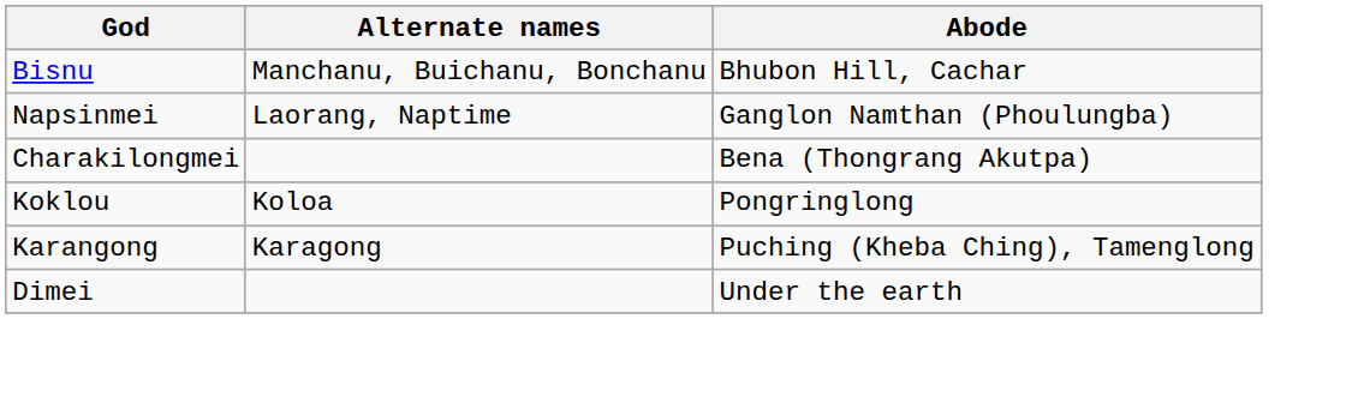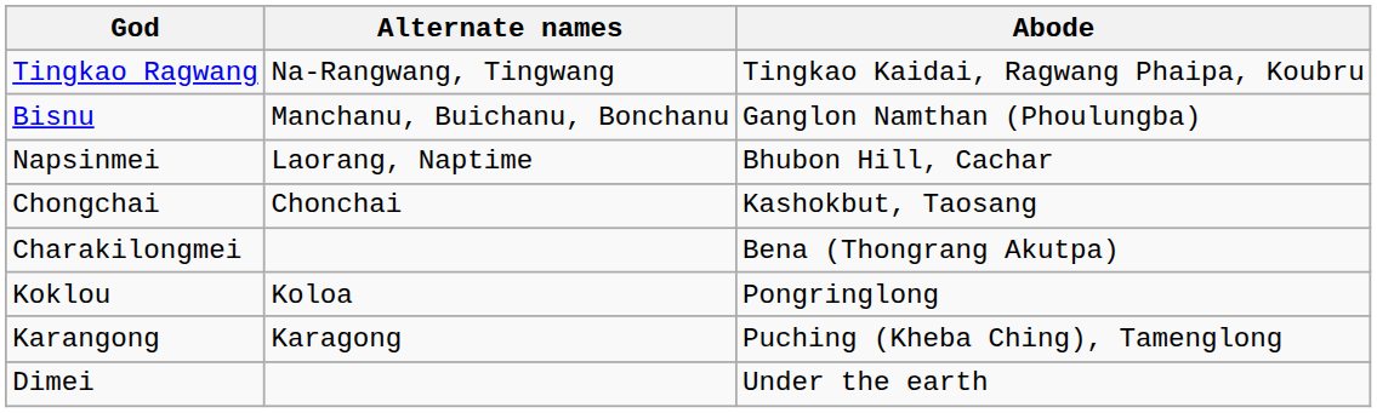+ row: Tingkao Ragwang | Na-Rangwang, Tingwang | Tingkao Kaidai, Ragwang Phaipa, Koubru
Bisnu | Abode: Bhubon Hill, Cachar -> Ganglon Namthan (Phoulungba)
Napsinmei | Abode: Ganglon Namthan (Phoulungba) -> Bhubon Hill, Cachar
+ row: Chongchai | Chonchai | Kashokbut, Taosang
